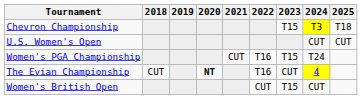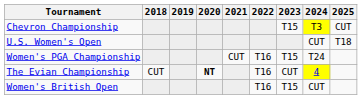Chevron Championship | 2025: T18 -> CUT
U.S. Women's Open | 2025: CUT -> T18
Women's British Open | 2022: CUT -> T16
